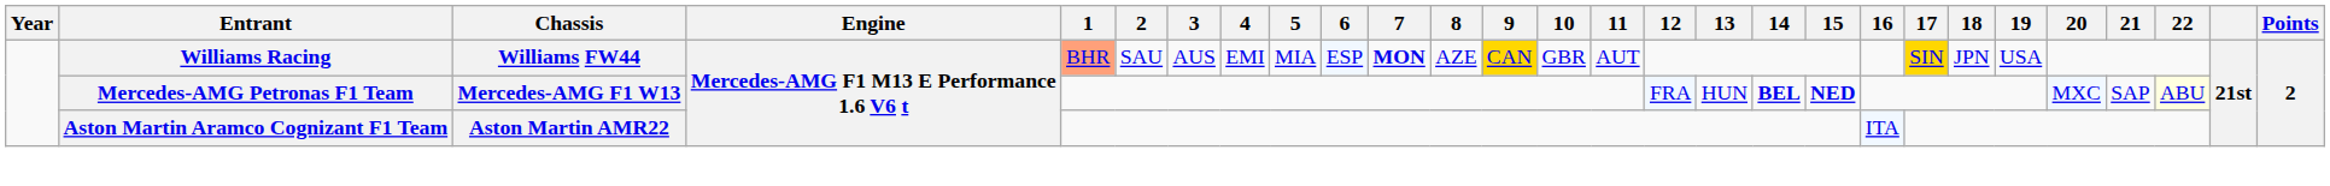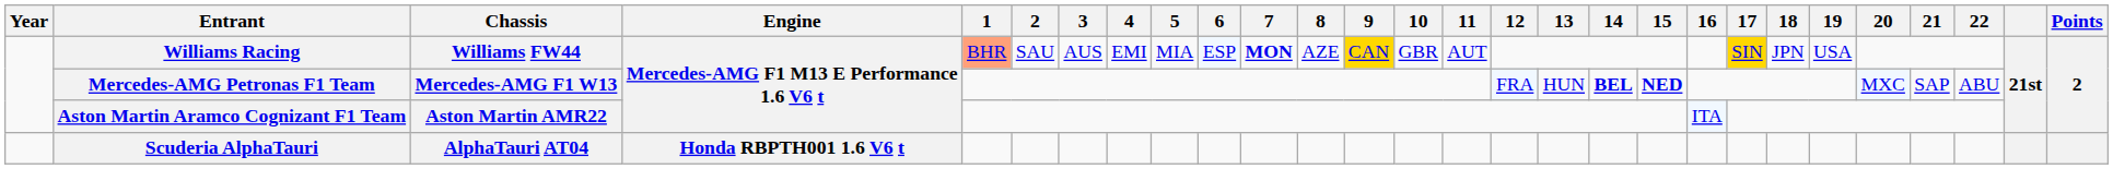Mercedes-AMG Petronas F1 Team | 22: lightyellow background -> no background
+ row: Scuderia AlphaTauri | AlphaTauri AT04 | Honda RBPTH001 1.6 V6 t
